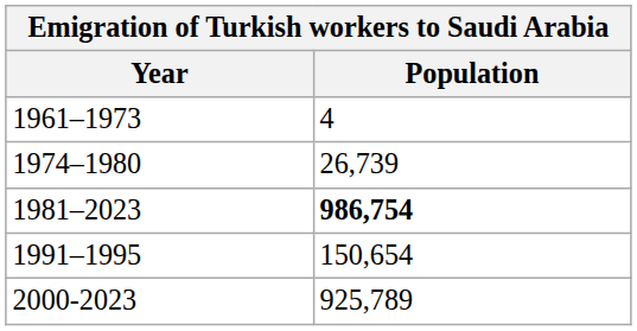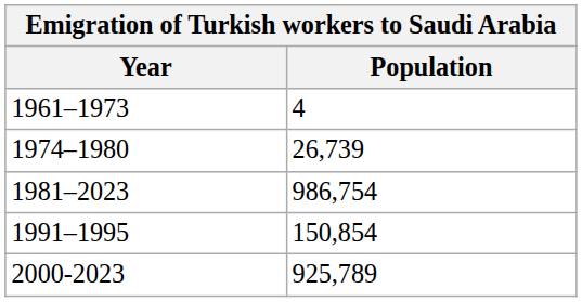1981–2023 | Population: bold -> normal
1991–1995 | Population: 150,654 -> 150,854
